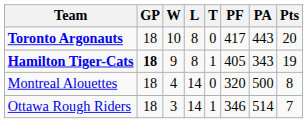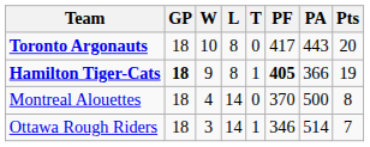Hamilton Tiger-Cats | PF: normal -> bold
Hamilton Tiger-Cats | PA: 343 -> 366
Montreal Alouettes | PF: 320 -> 370
